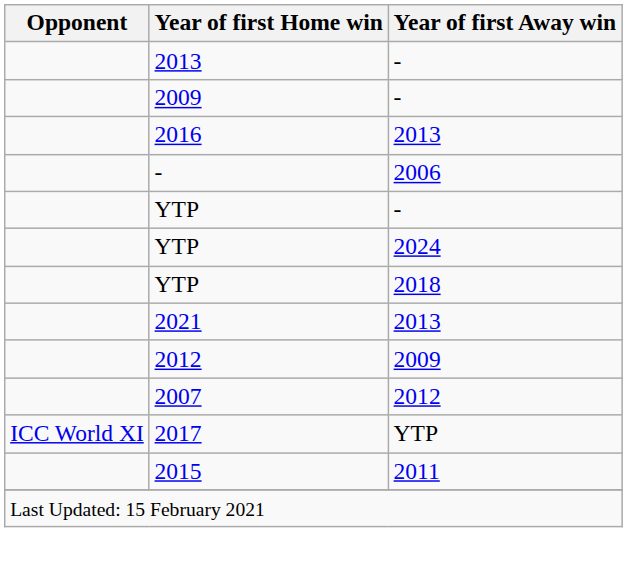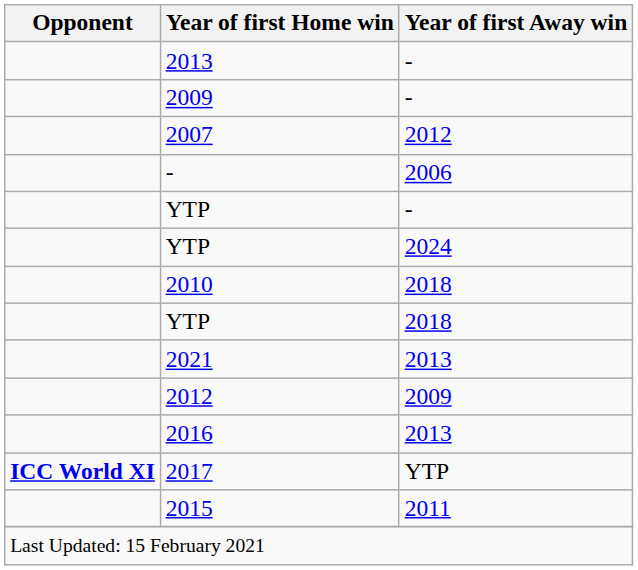rows swapped: 2007 <-> 2016
+ row: 2010 | 2018
2017 | Opponent: normal -> bold
